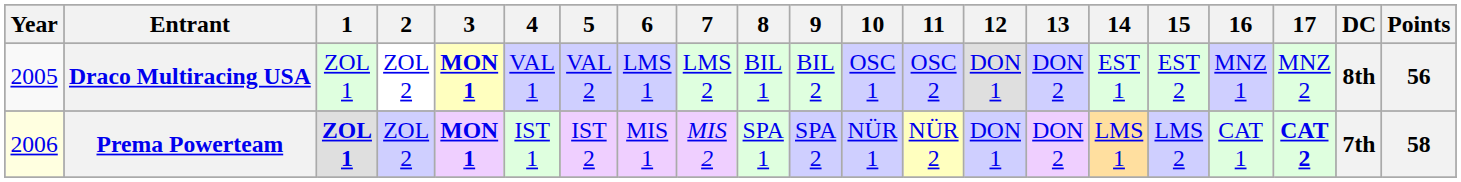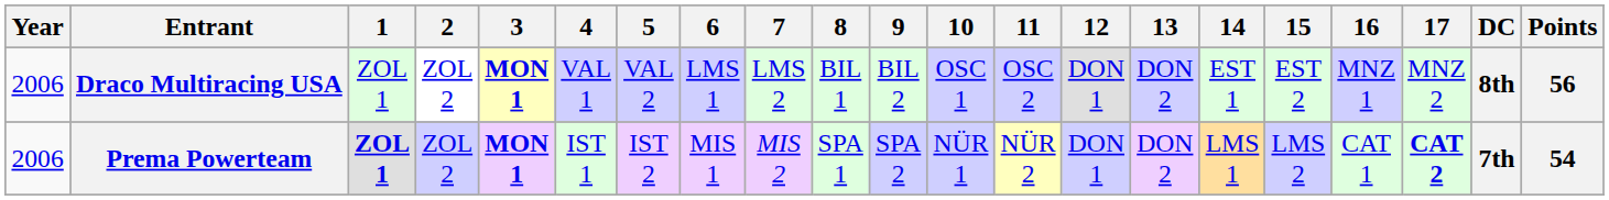Draco Multiracing USA | Year: 2005 -> 2006
Prema Powerteam | Year: lightyellow background -> no background
Prema Powerteam | Points: 58 -> 54
